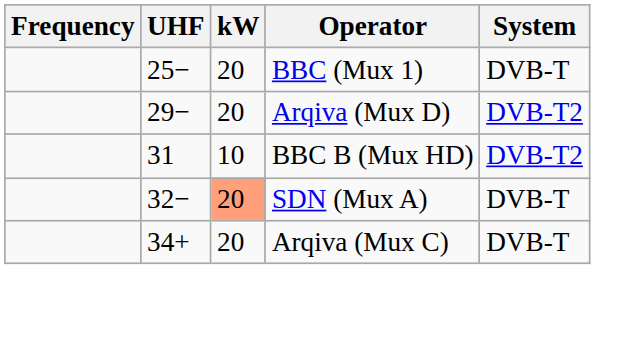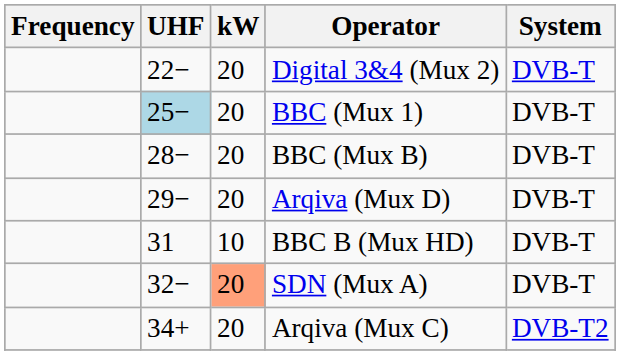+ row: 22− | 20 | Digital 3&4 (Mux 2) | DVB-T
BBC (Mux 1) | UHF: no background -> lightblue background
+ row: 28− | 20 | BBC (Mux B) | DVB-T
Arqiva (Mux D) | System: DVB-T2 -> DVB-T
BBC B (Mux HD) | System: DVB-T2 -> DVB-T
Arqiva (Mux C) | System: DVB-T -> DVB-T2
